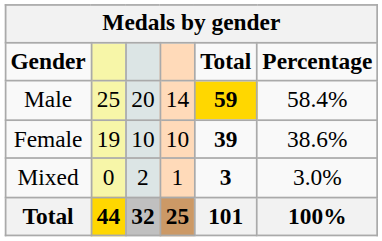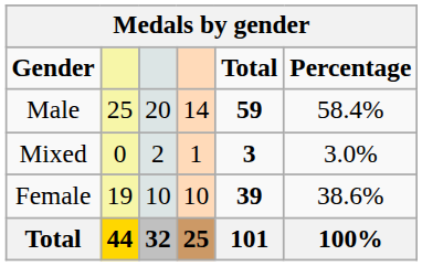Male | Total: gold background -> no background
rows swapped: Female <-> Mixed
